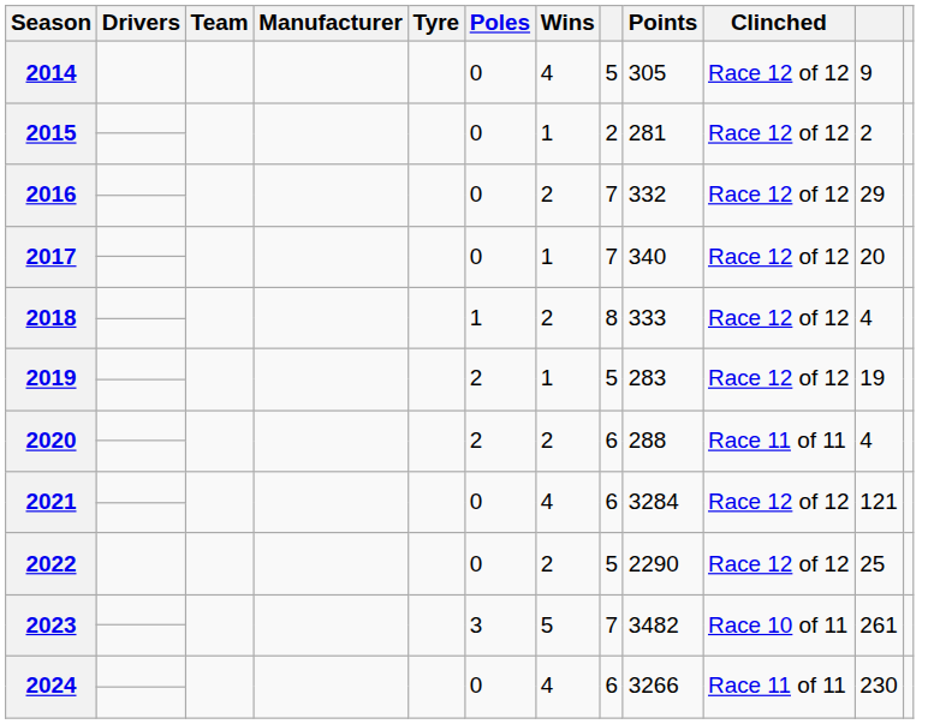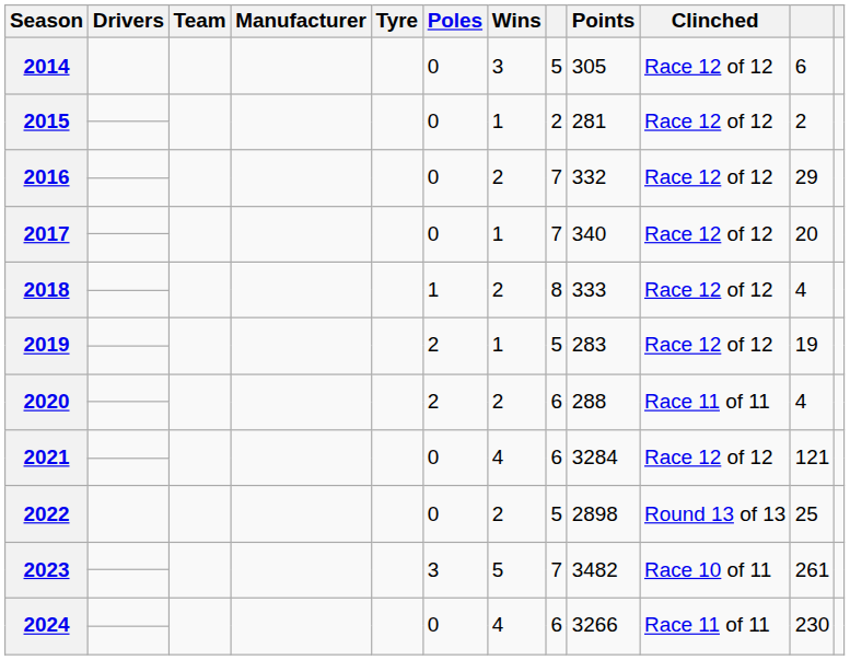2014 | Wins: 4 -> 3
2014 | column 11: 9 -> 6
2022 | Points: 2290 -> 2898
2022 | Clinched: Race 12 of 12 -> Round 13 of 13
